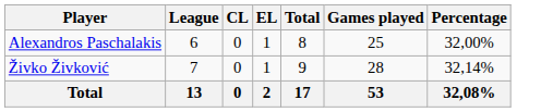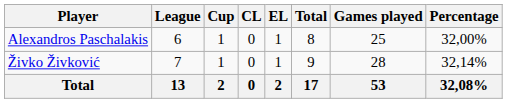+ column: Cup | 1 | 1 | 2
